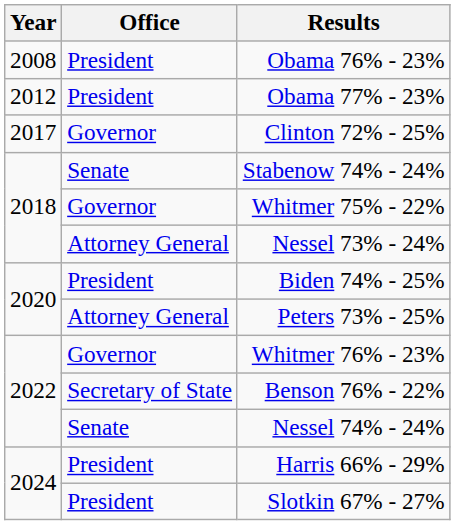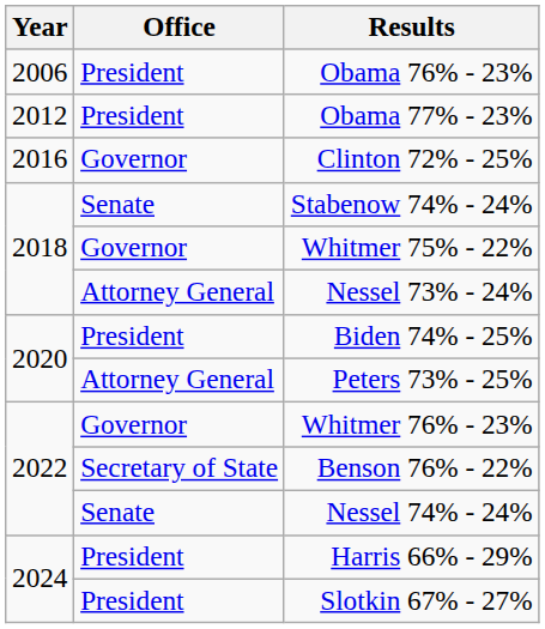Obama 76% - 23% | Year: 2008 -> 2006
Clinton 72% - 25% | Year: 2017 -> 2016
